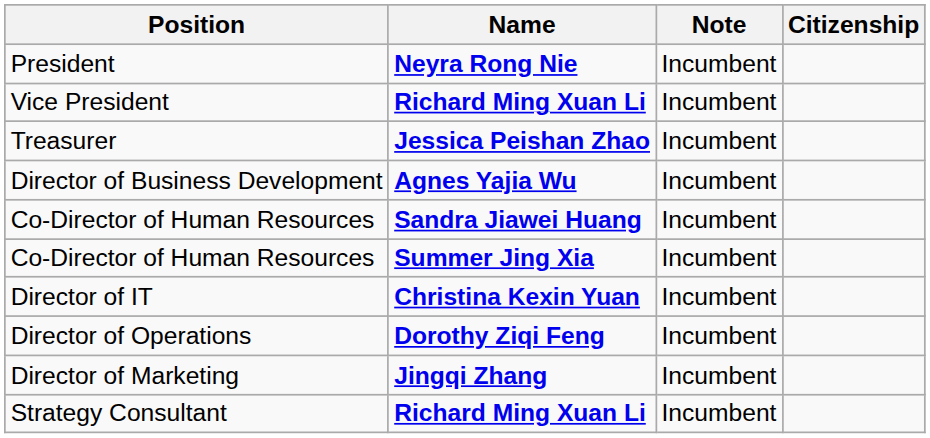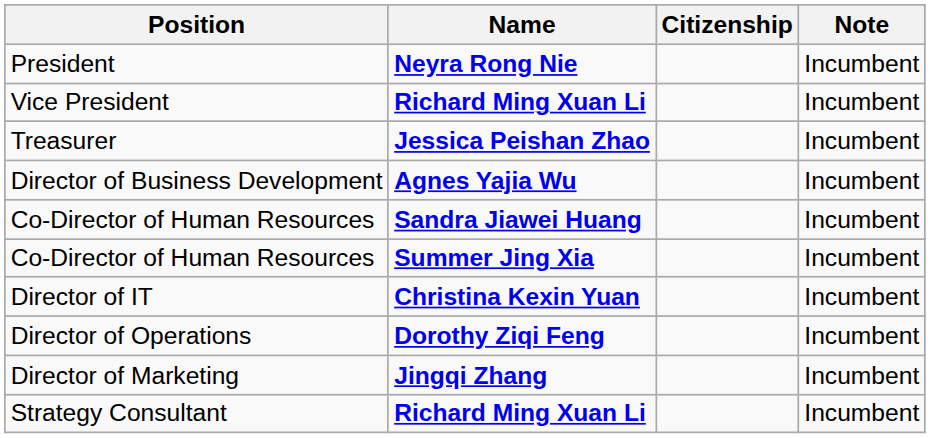columns swapped: Citizenship <-> Note
